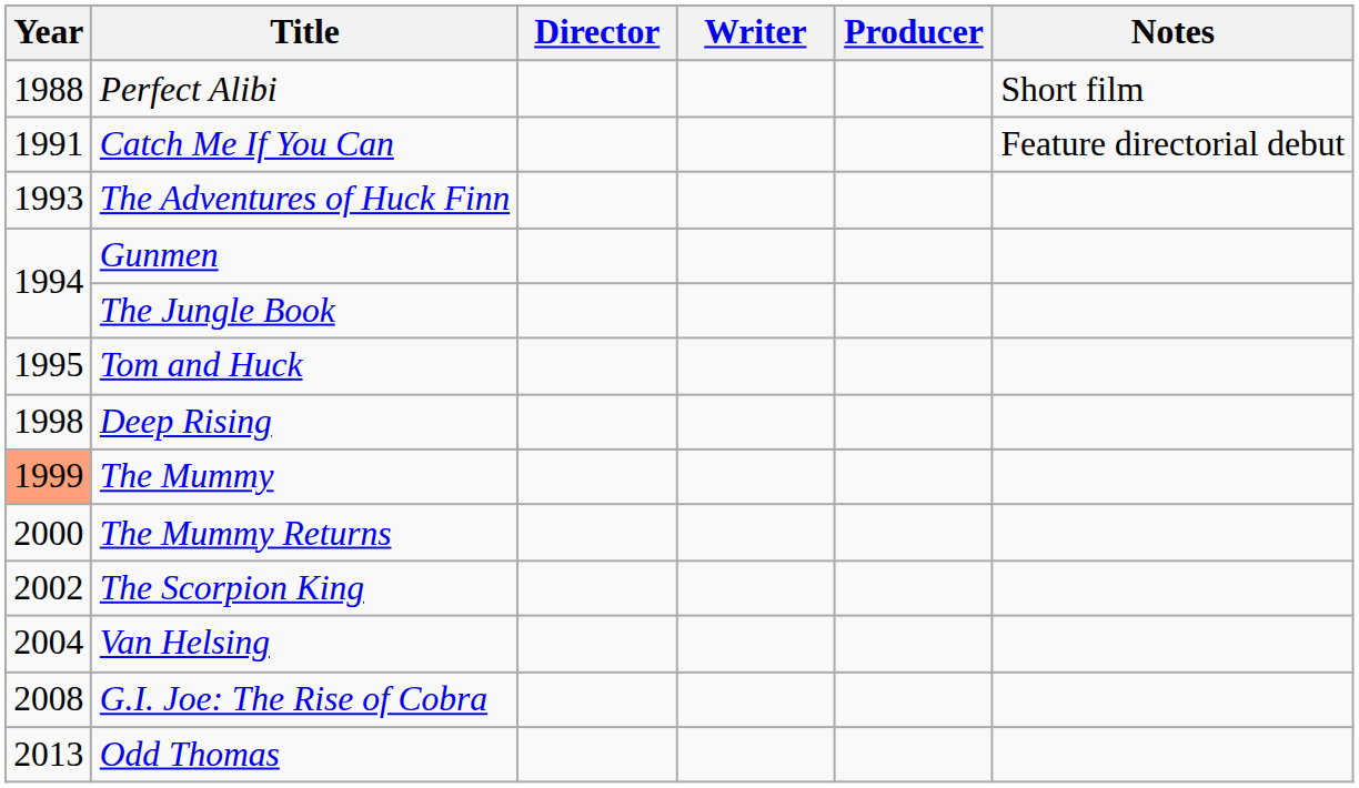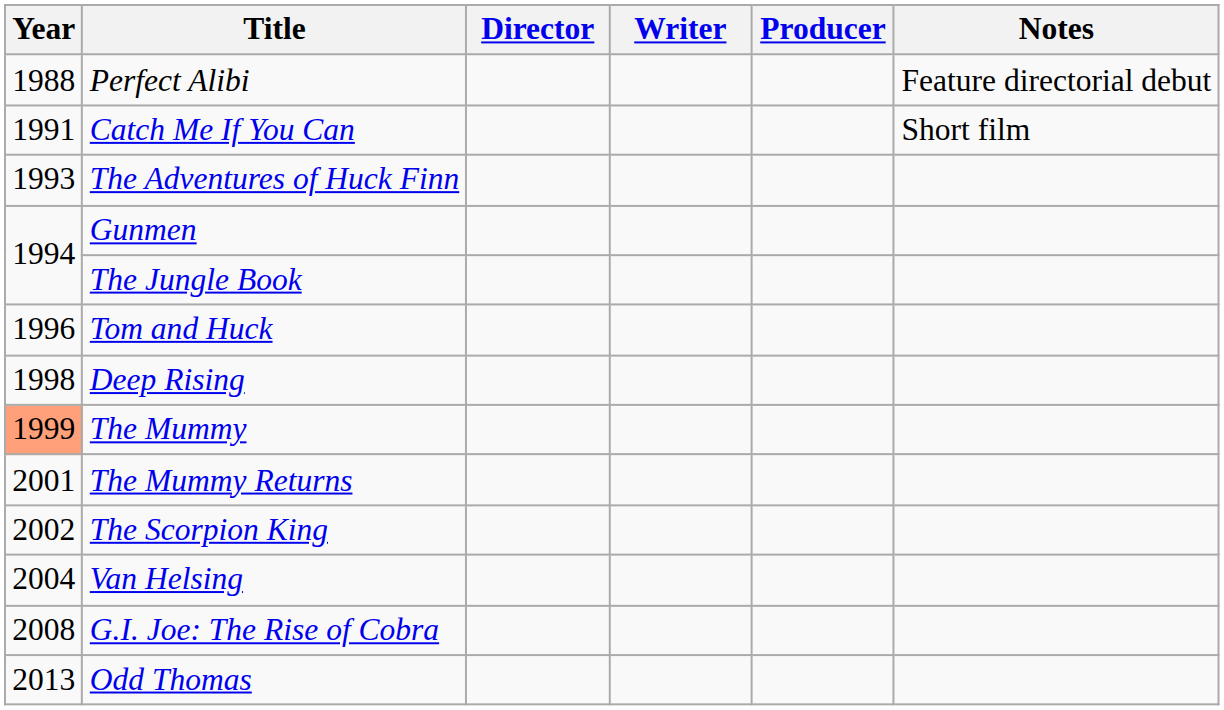Perfect Alibi | Notes: Short film -> Feature directorial debut
Catch Me If You Can | Notes: Feature directorial debut -> Short film
Tom and Huck | Year: 1995 -> 1996
The Mummy Returns | Year: 2000 -> 2001
